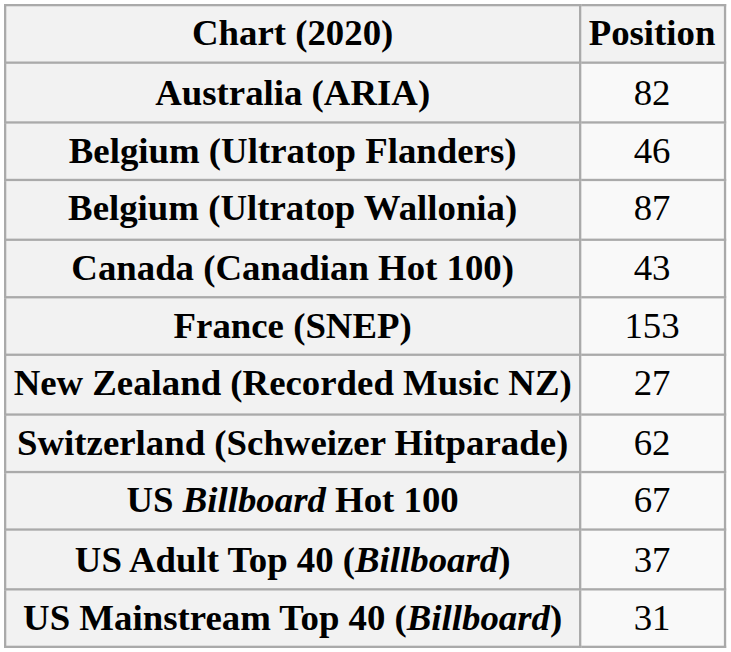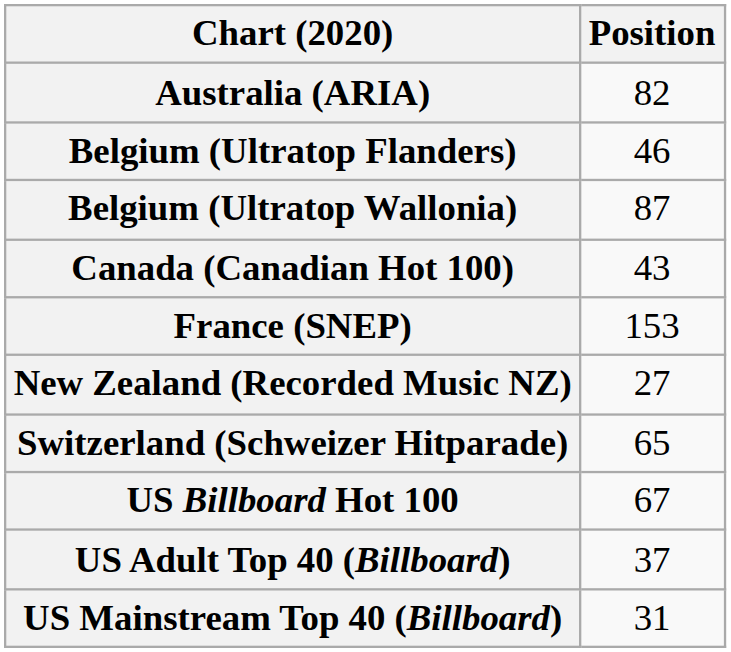Switzerland (Schweizer Hitparade) | Position: 62 -> 65
